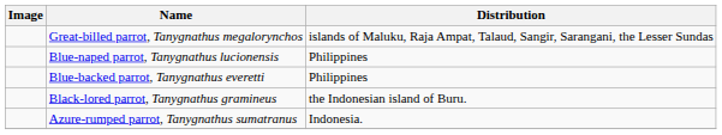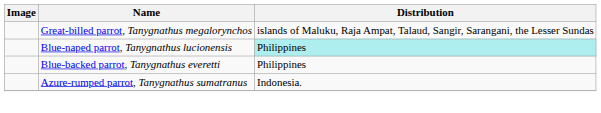Blue-naped parrot, Tanygnathus lucionensis | Distribution: no background -> paleturquoise background
- row: Black-lored parrot, Tanygnathus gramineus | the Indonesian island of Buru.
